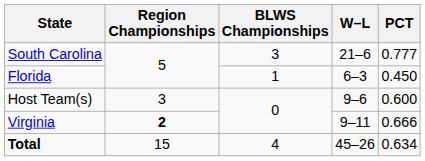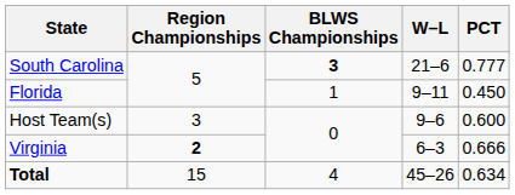South Carolina | BLWS Championships: normal -> bold
Florida | W–L: 6–3 -> 9–11
Virginia | W–L: 9–11 -> 6–3
